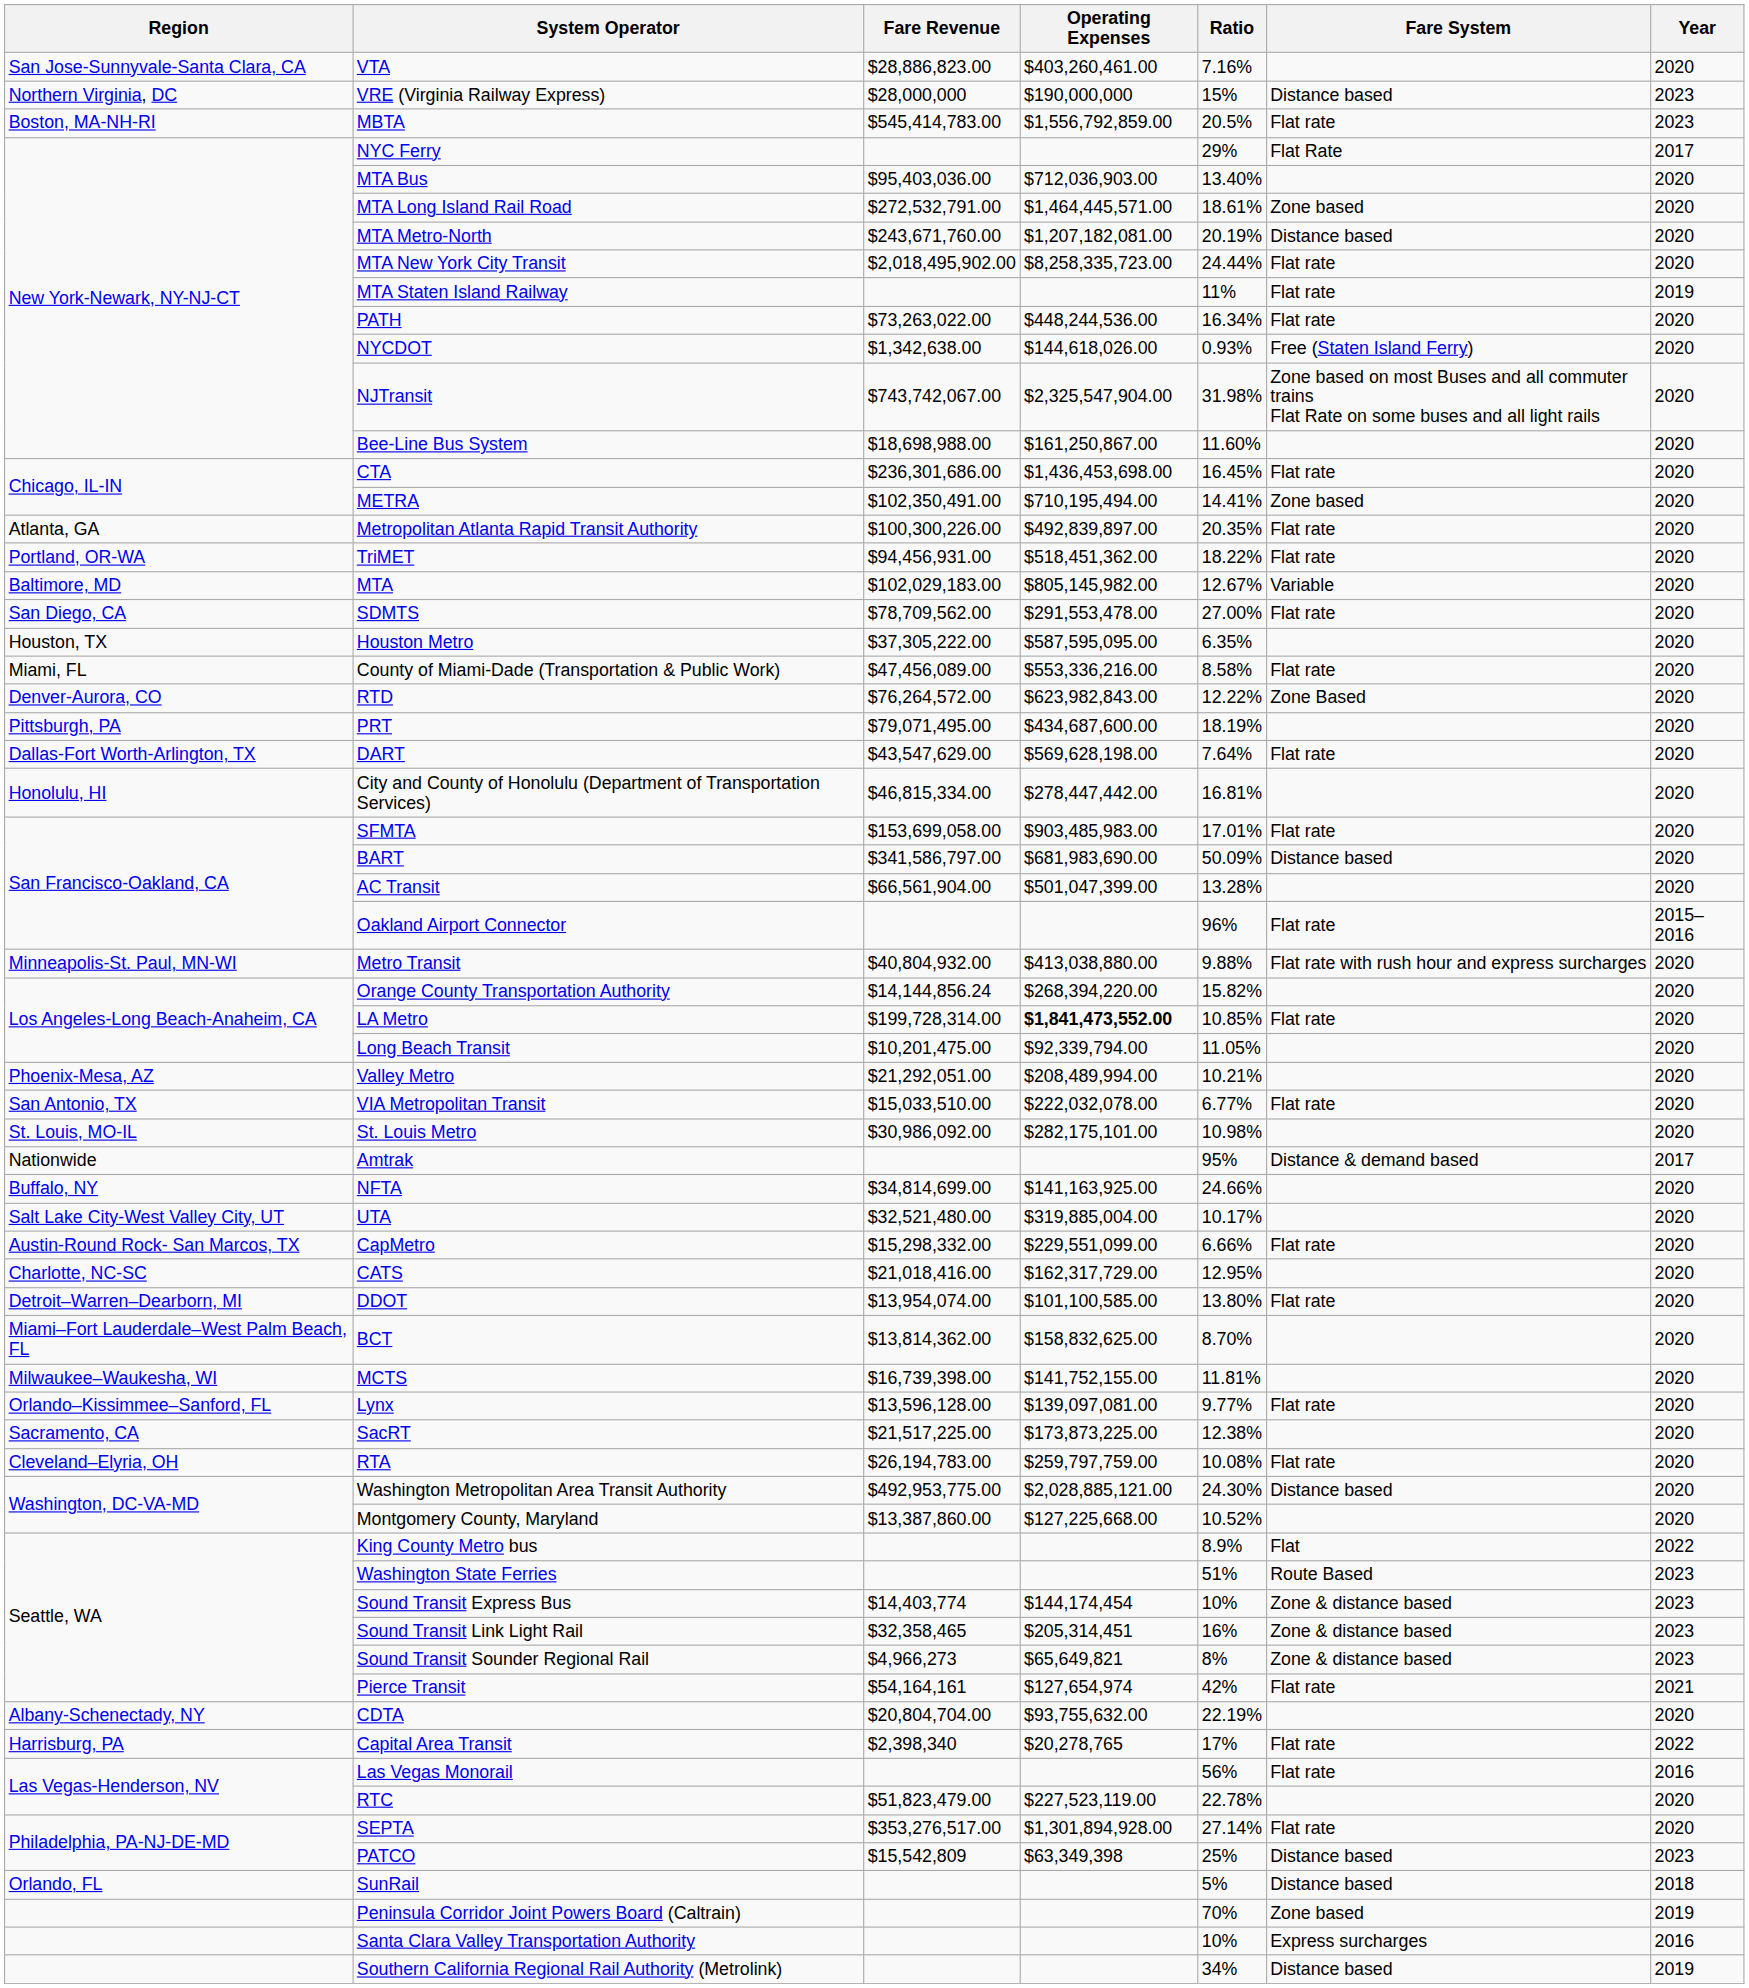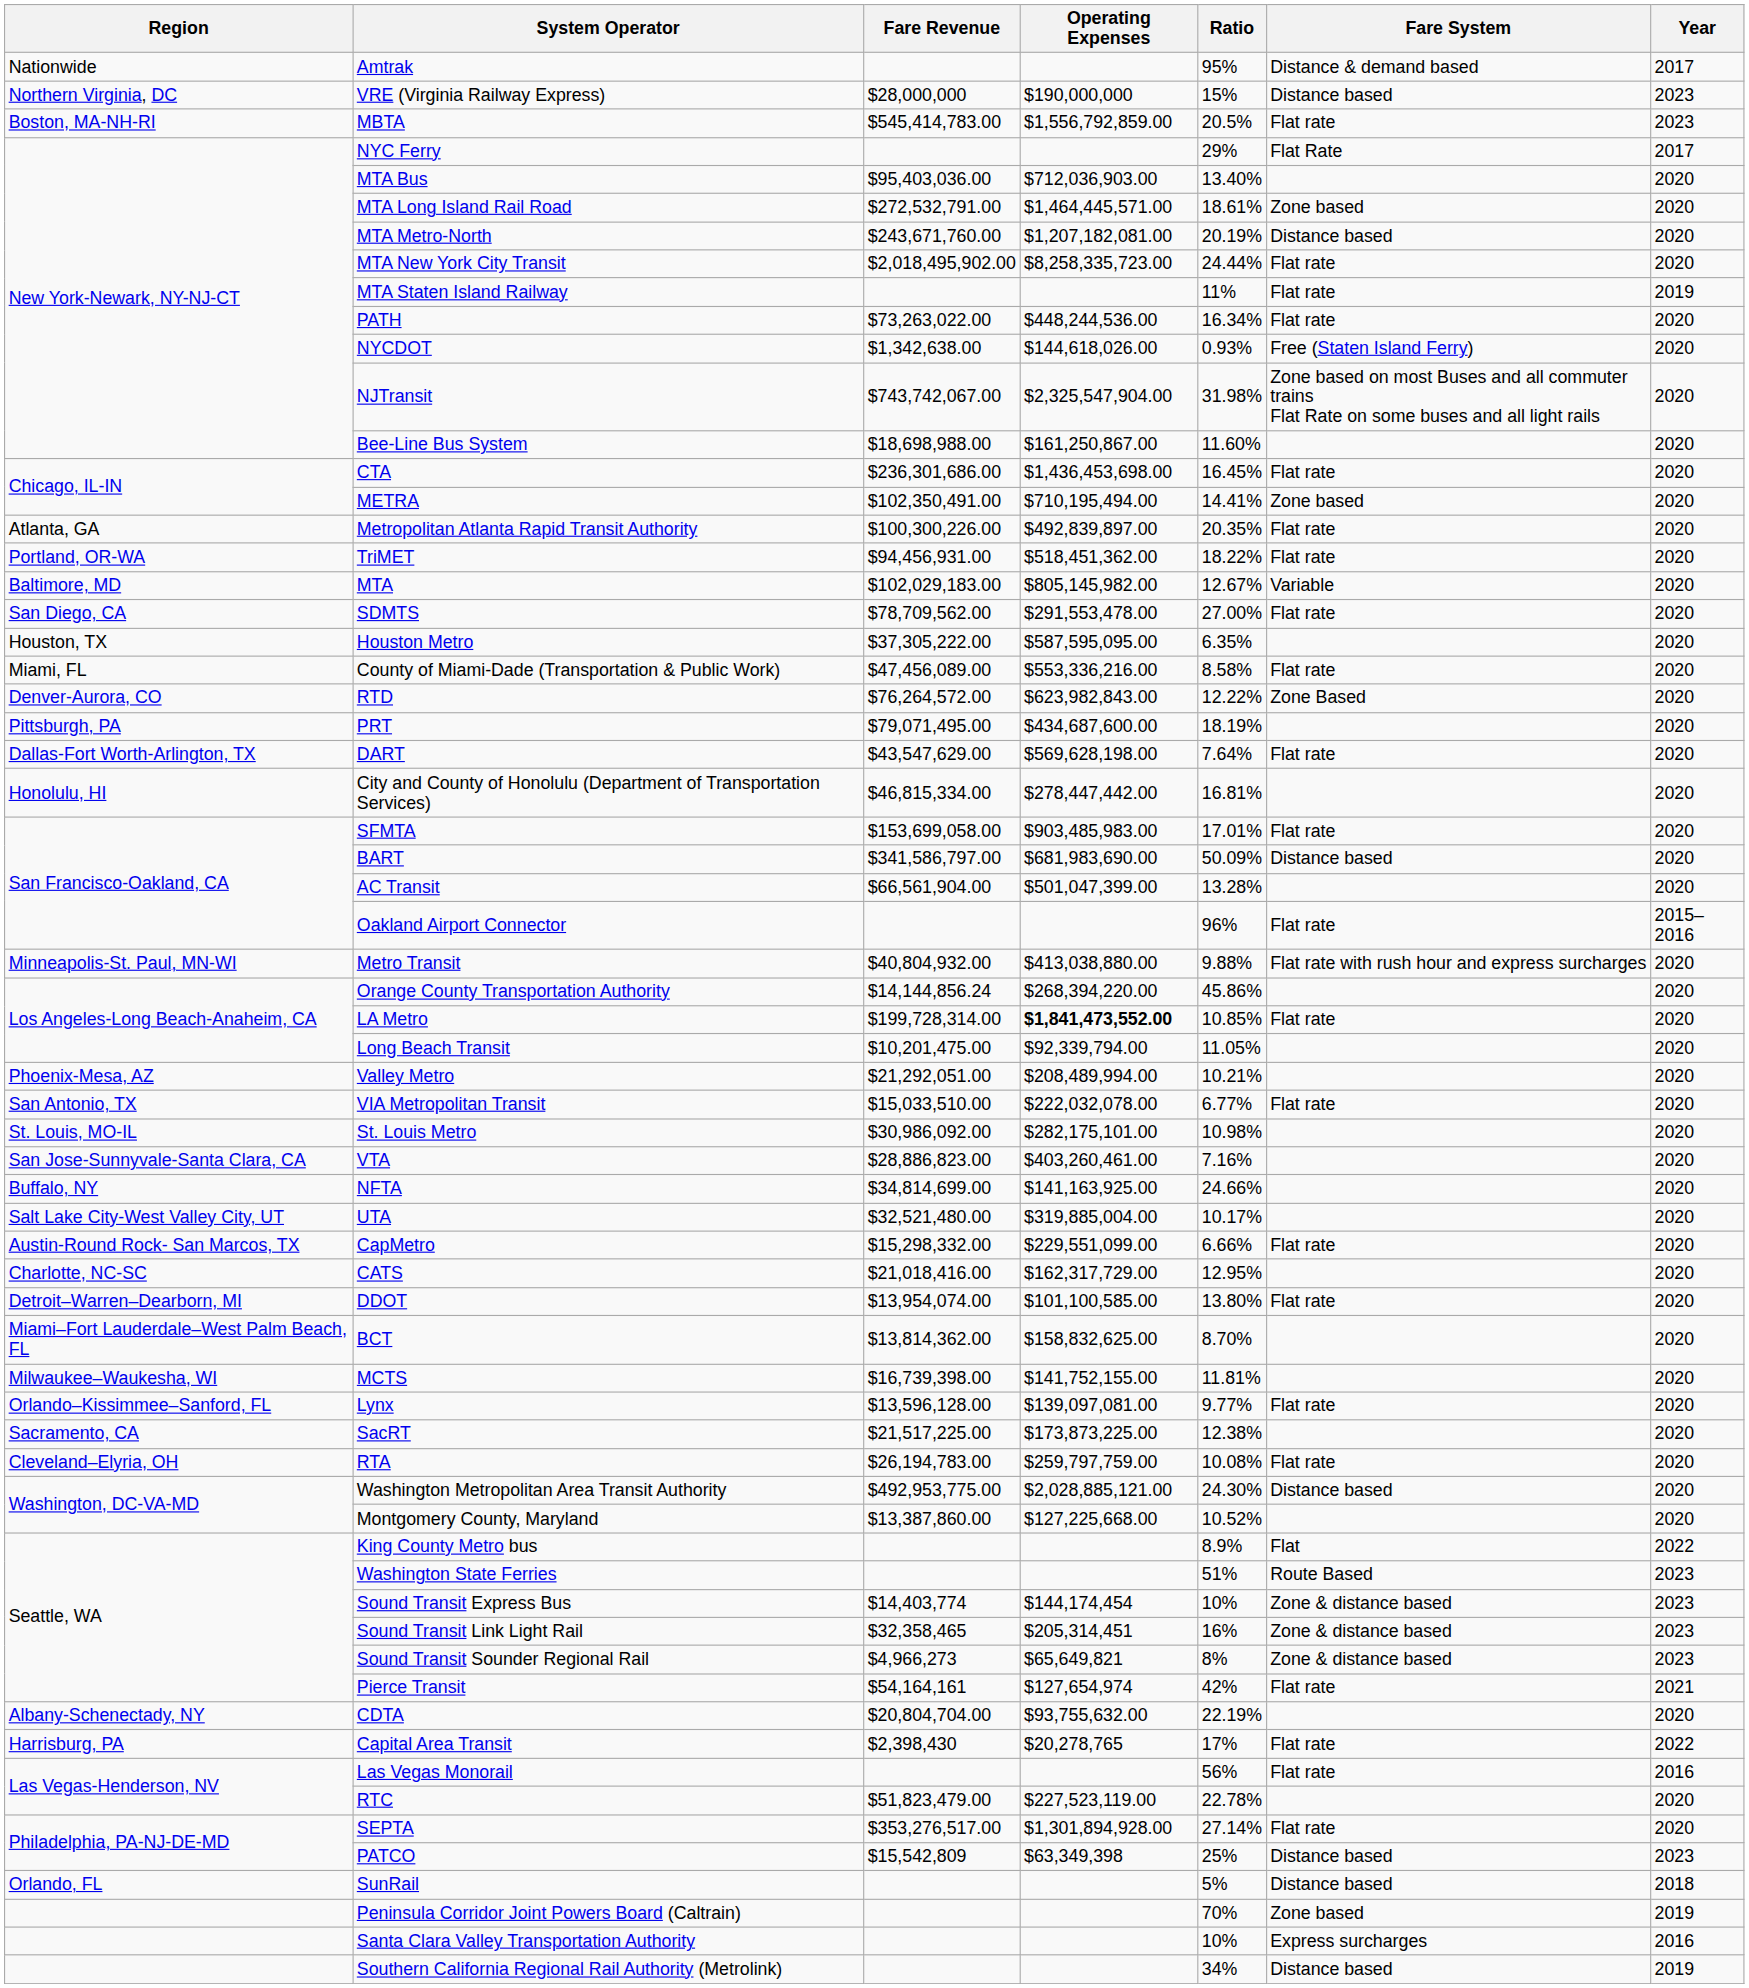rows swapped: Amtrak <-> VTA
Orange County Transportation Authority | Ratio: 15.82% -> 45.86%
Capital Area Transit | Fare Revenue: $2,398,340 -> $2,398,430
